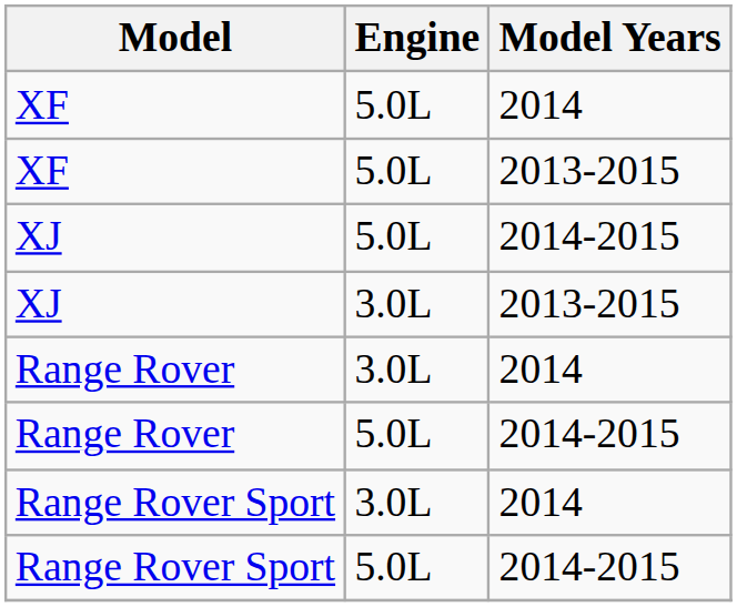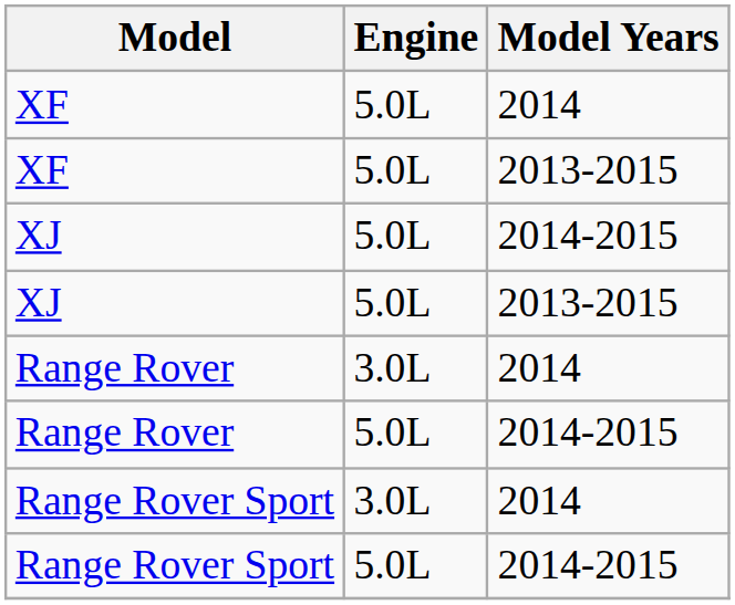XJ / 2013-2015 | Engine: 3.0L -> 5.0L
